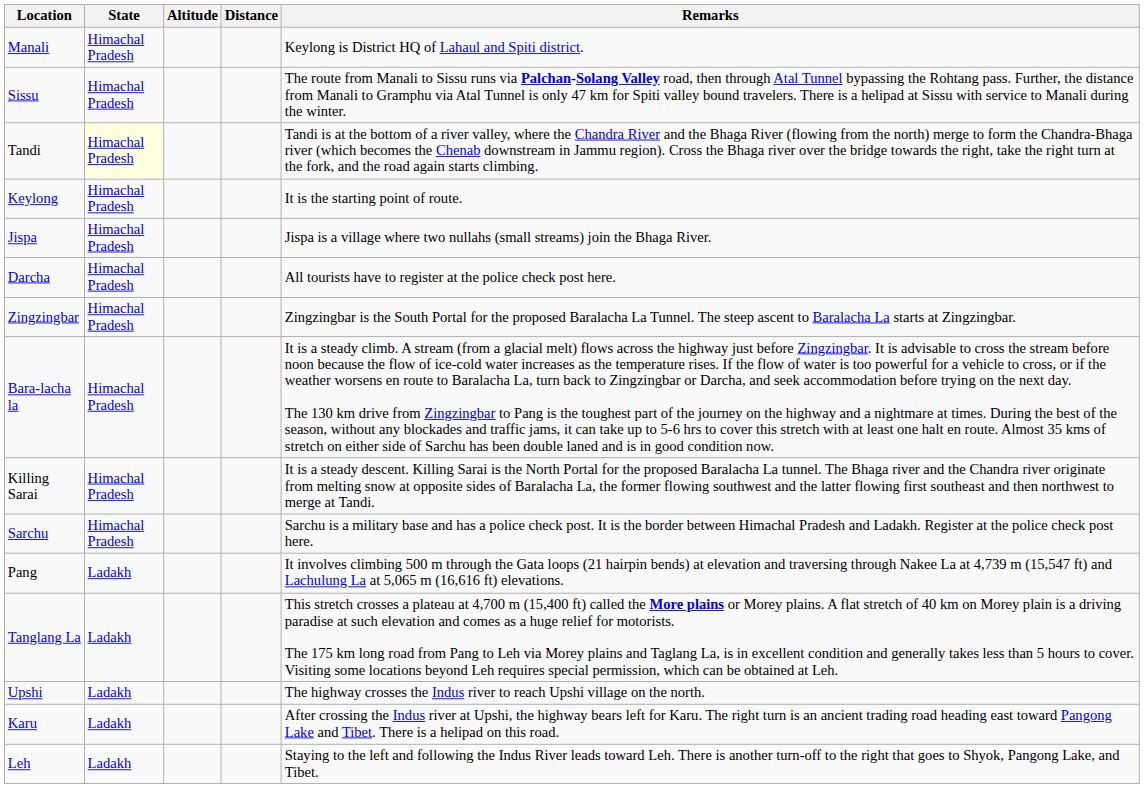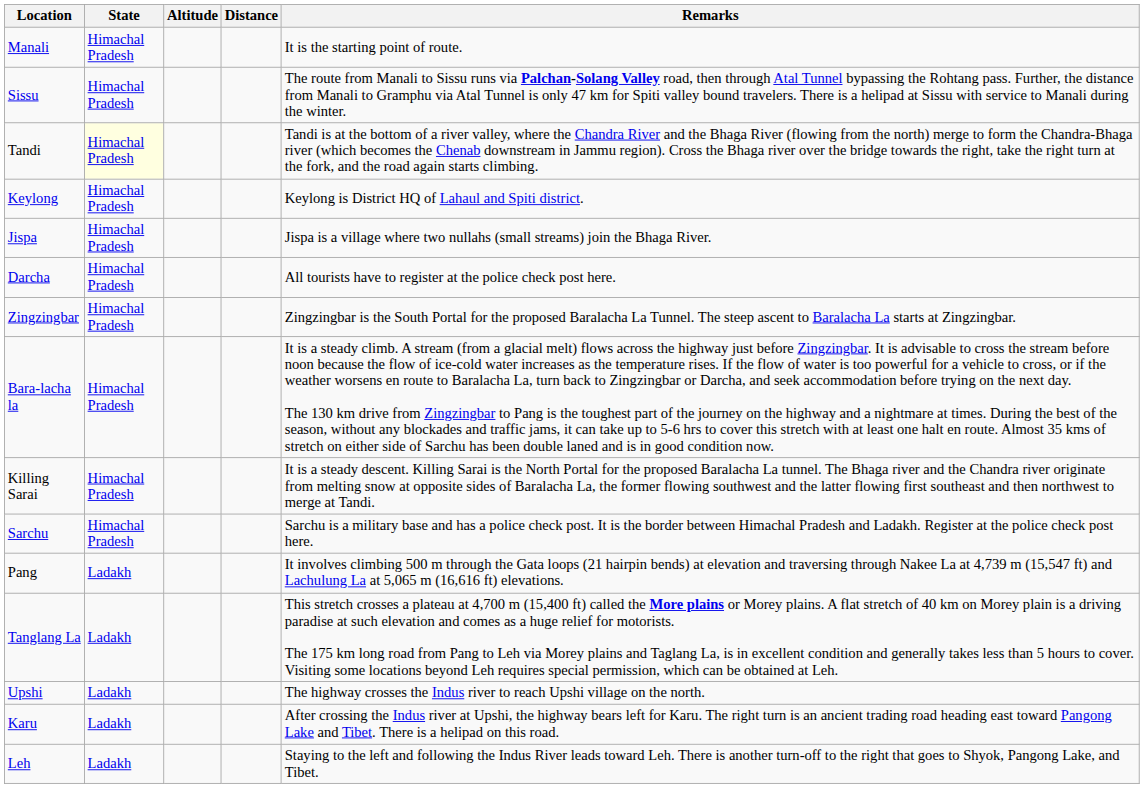Manali | Remarks: Keylong is District HQ of Lahaul and Spiti district. -> It is the starting point of route.
Keylong | Remarks: It is the starting point of route. -> Keylong is District HQ of Lahaul and Spiti district.
